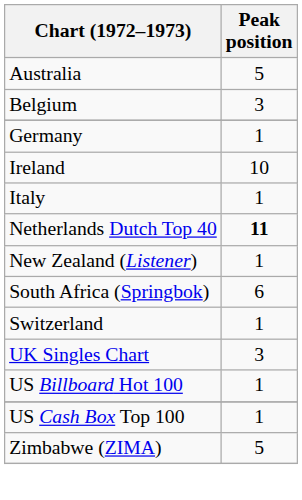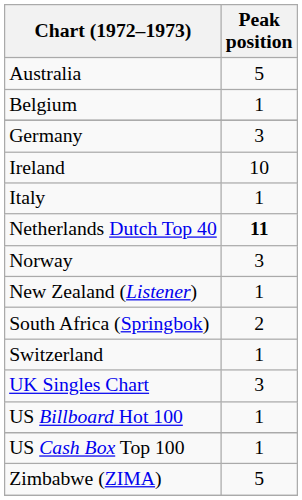Belgium | Peak position: 3 -> 1
Germany | Peak position: 1 -> 3
+ row: Norway | 3
South Africa (Springbok) | Peak position: 6 -> 2
